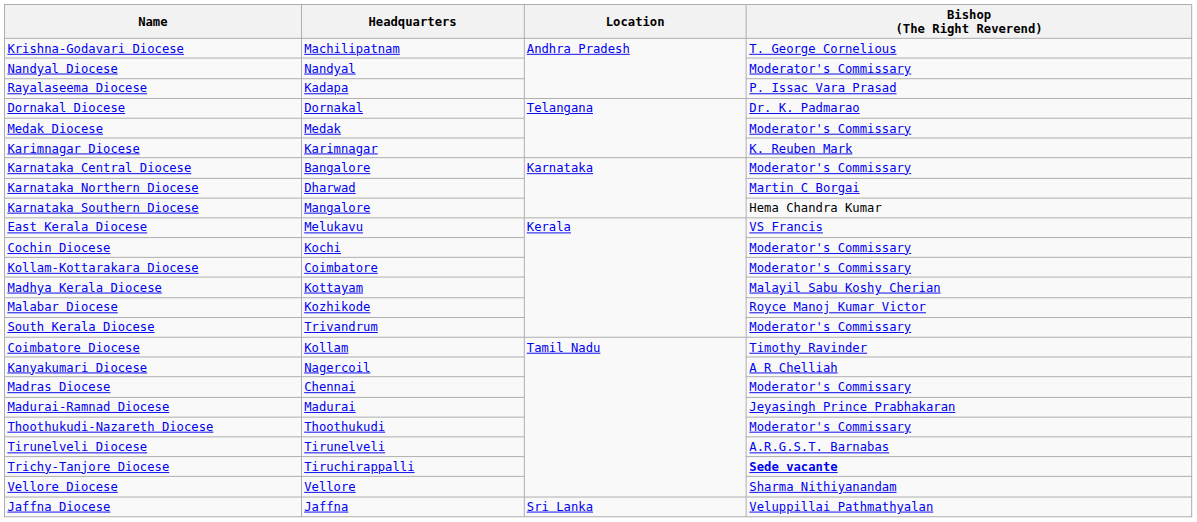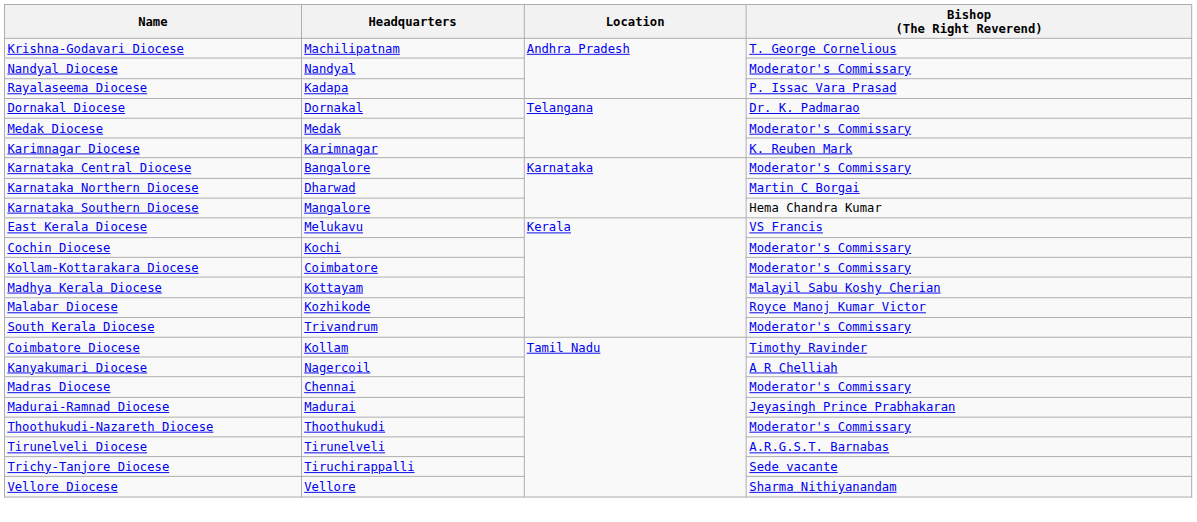Trichy-Tanjore Diocese | Bishop (The Right Reverend): bold -> normal
- row: Jaffna Diocese | Jaffna | Sri Lanka | Veluppillai Pathmathyalan
